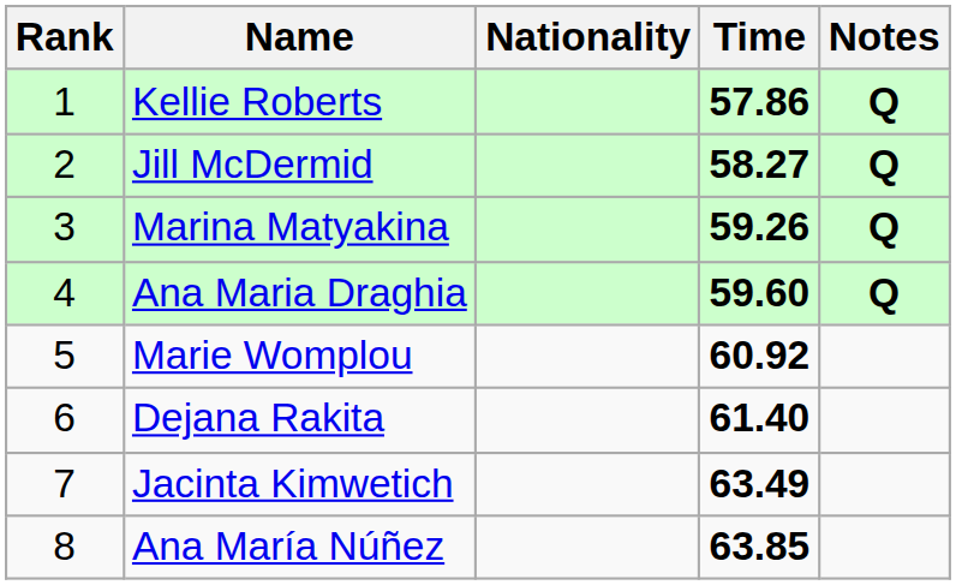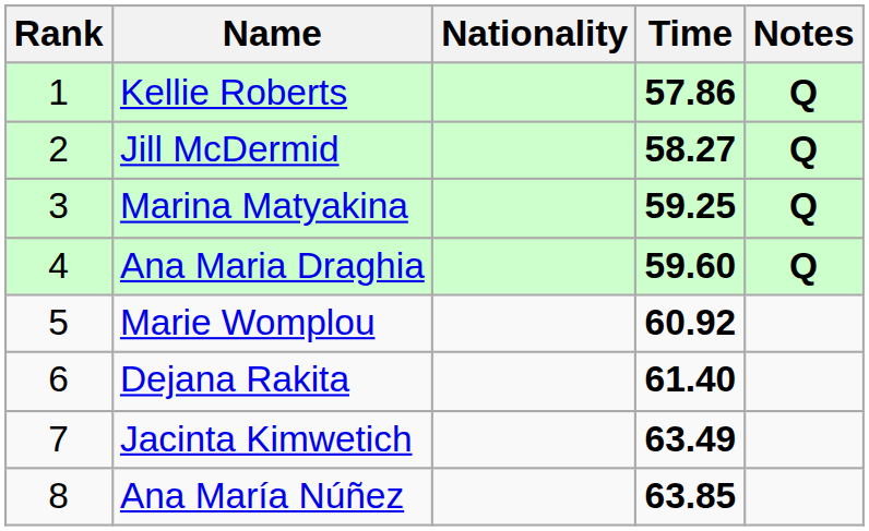Marina Matyakina | Time: 59.26 -> 59.25
